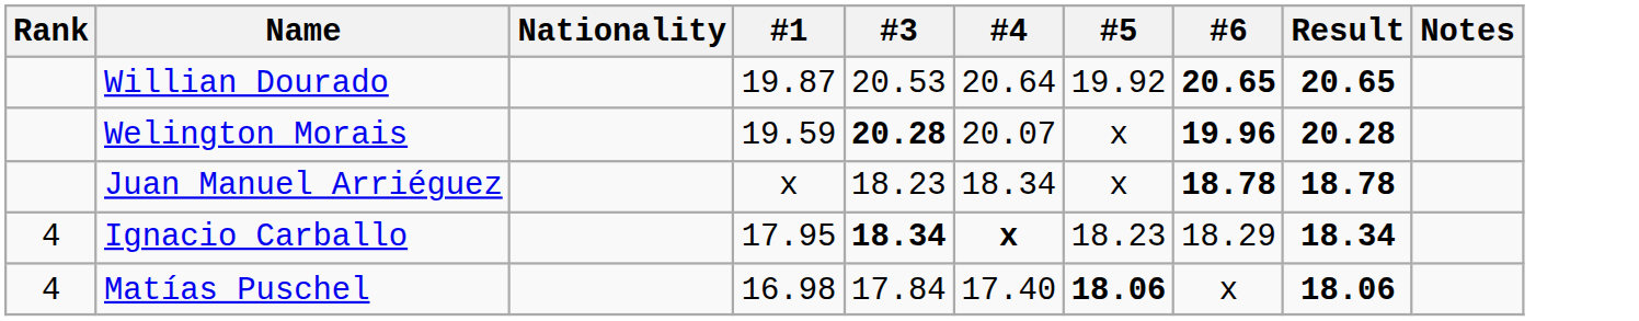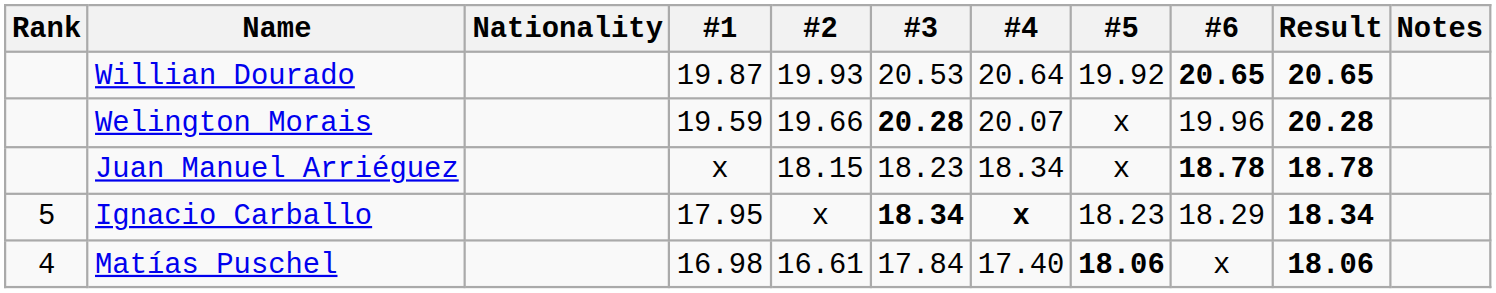+ column: #2 | 19.93 | 19.66 | 18.15 | x | 16.61
Welington Morais | #6: bold -> normal
Ignacio Carballo | Rank: 4 -> 5
